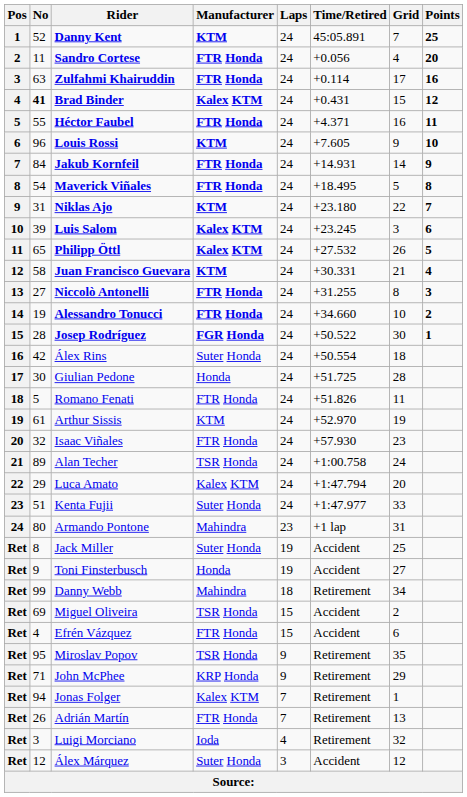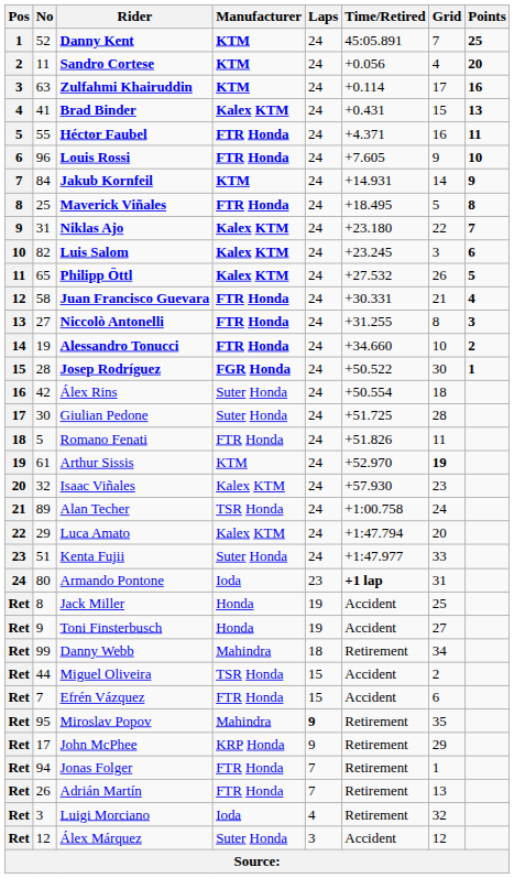Sandro Cortese | Manufacturer: FTR Honda -> KTM
Zulfahmi Khairuddin | Manufacturer: FTR Honda -> KTM
Brad Binder | No: bold -> normal
Brad Binder | Points: 12 -> 13
Louis Rossi | Manufacturer: KTM -> FTR Honda
Jakub Kornfeil | Manufacturer: FTR Honda -> KTM
Maverick Viñales | No: 54 -> 25
Niklas Ajo | Manufacturer: KTM -> Kalex KTM
Luis Salom | No: 39 -> 82
Juan Francisco Guevara | Manufacturer: KTM -> FTR Honda
Giulian Pedone | Manufacturer: Honda -> Suter Honda
Arthur Sissis | Grid: normal -> bold
Isaac Viñales | Manufacturer: FTR Honda -> Kalex KTM
Armando Pontone | Manufacturer: Mahindra -> Ioda
Armando Pontone | Time/Retired: normal -> bold
Jack Miller | Manufacturer: Suter Honda -> Honda
Miguel Oliveira | No: 69 -> 44
Efrén Vázquez | No: 4 -> 7
Miroslav Popov | Manufacturer: TSR Honda -> Mahindra
Miroslav Popov | Laps: normal -> bold
John McPhee | No: 71 -> 17
Jonas Folger | Manufacturer: Kalex KTM -> FTR Honda
